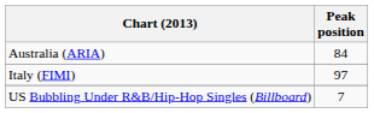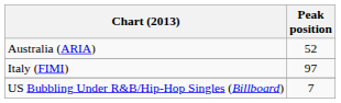Australia (ARIA) | Peak position: 84 -> 52
